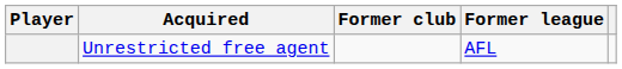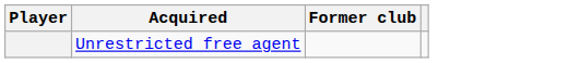- column: Former league | AFL
